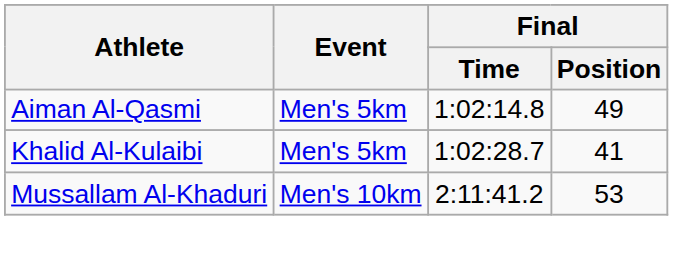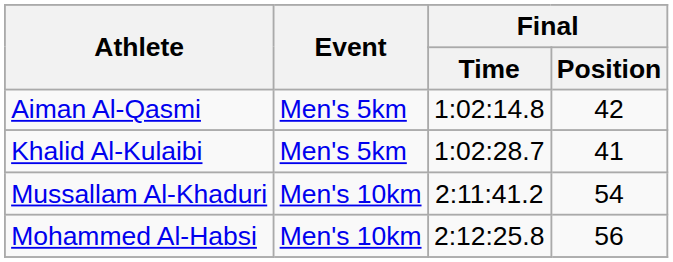Aiman Al-Qasmi | Final / Position: 49 -> 42
Mussallam Al-Khaduri | Final / Position: 53 -> 54
+ row: Mohammed Al-Habsi | Men's 10km | 2:12:25.8 | 56
